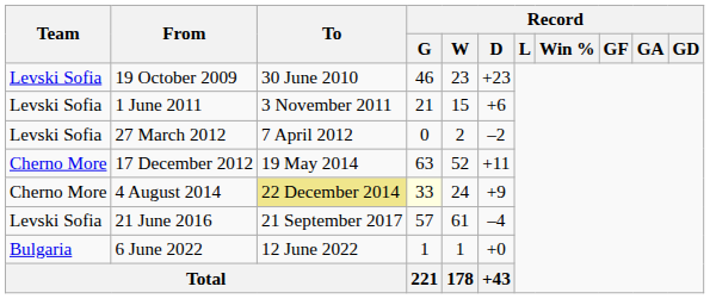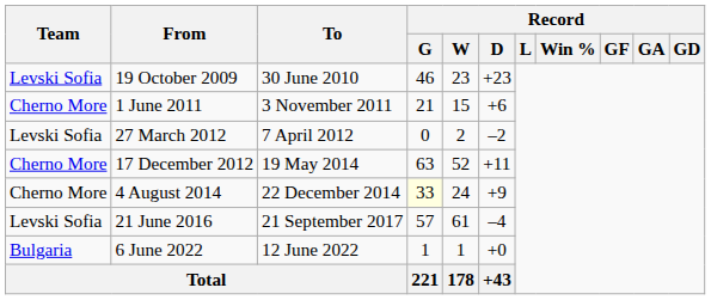1 June 2011 | Team: Levski Sofia -> Cherno More
4 August 2014 | To: khaki background -> no background
